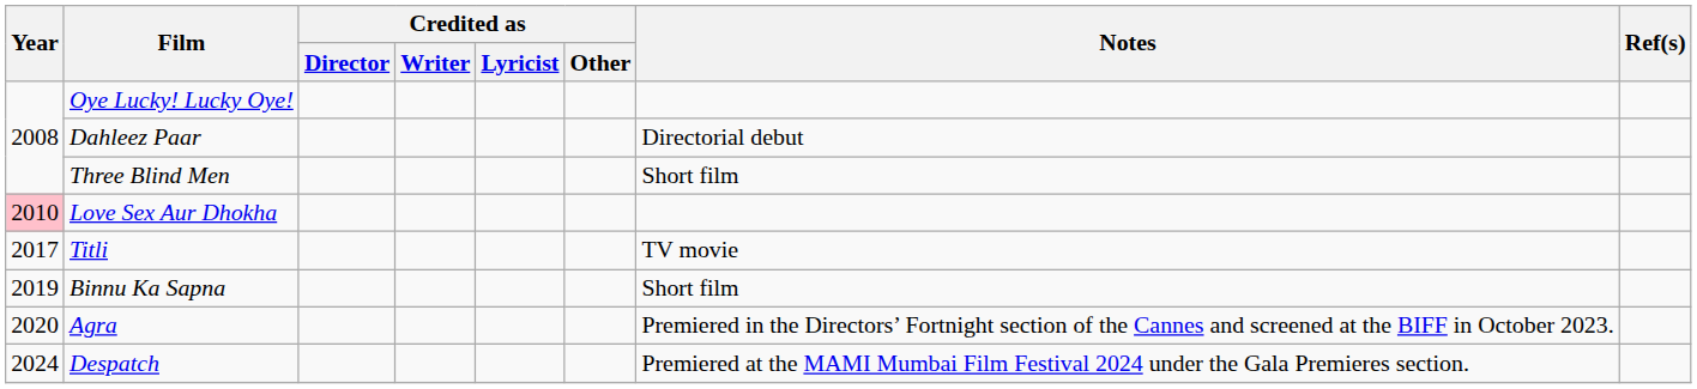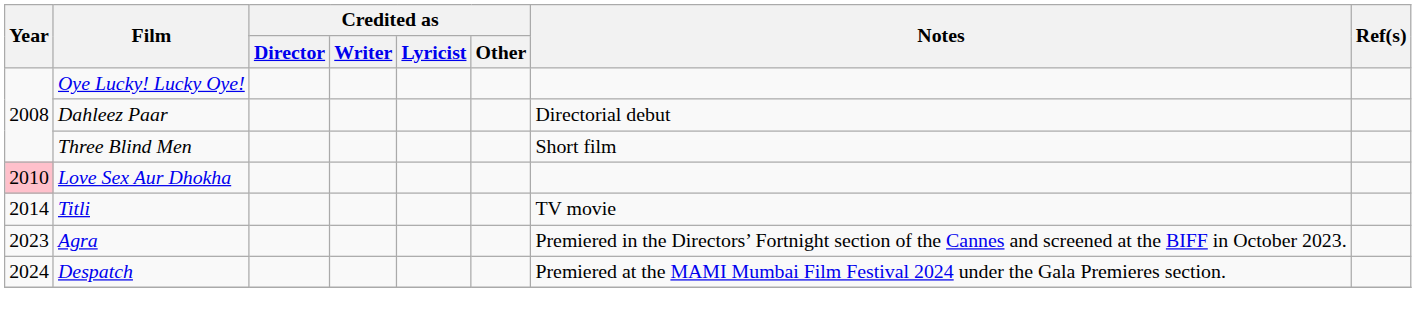Titli | Year: 2017 -> 2014
- row: 2019 | Binnu Ka Sapna | Short film
Agra | Year: 2020 -> 2023
